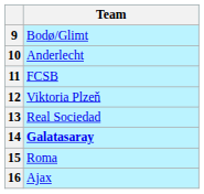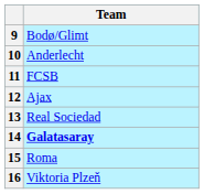12 | Team: Viktoria Plzeň -> Ajax
16 | Team: Ajax -> Viktoria Plzeň
